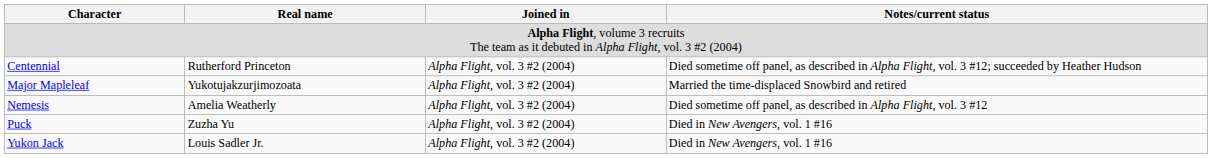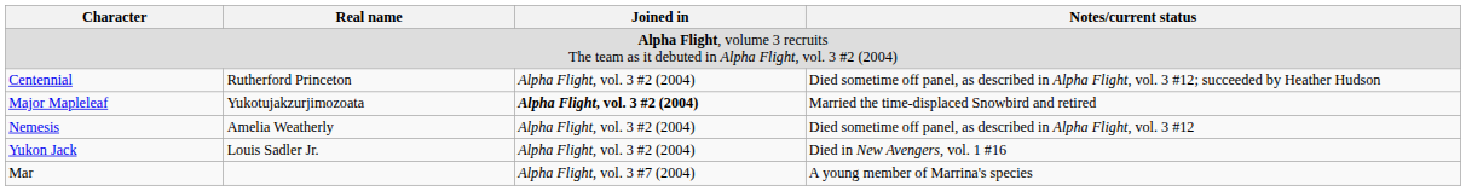Major Mapleleaf | Joined in: normal -> bold
- row: Puck | Zuzha Yu | Alpha Flight, vol. 3 #2 (2004) | Died in New Avengers, vol. 1 #16
+ row: Mar | Alpha Flight, vol. 3 #7 (2004) | A young member of Marrina's species
